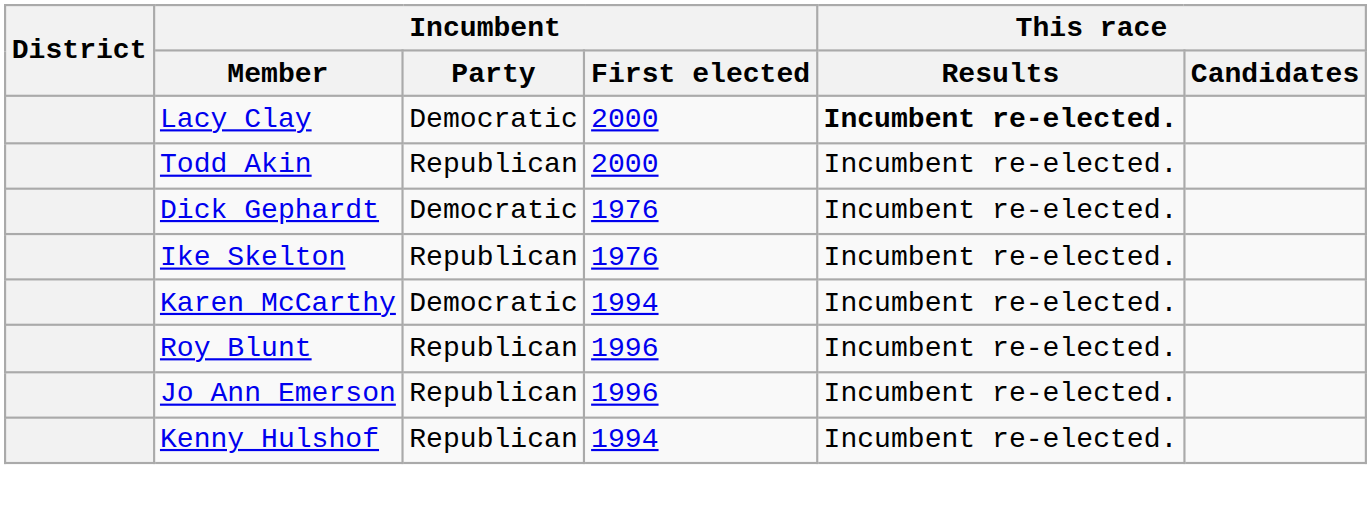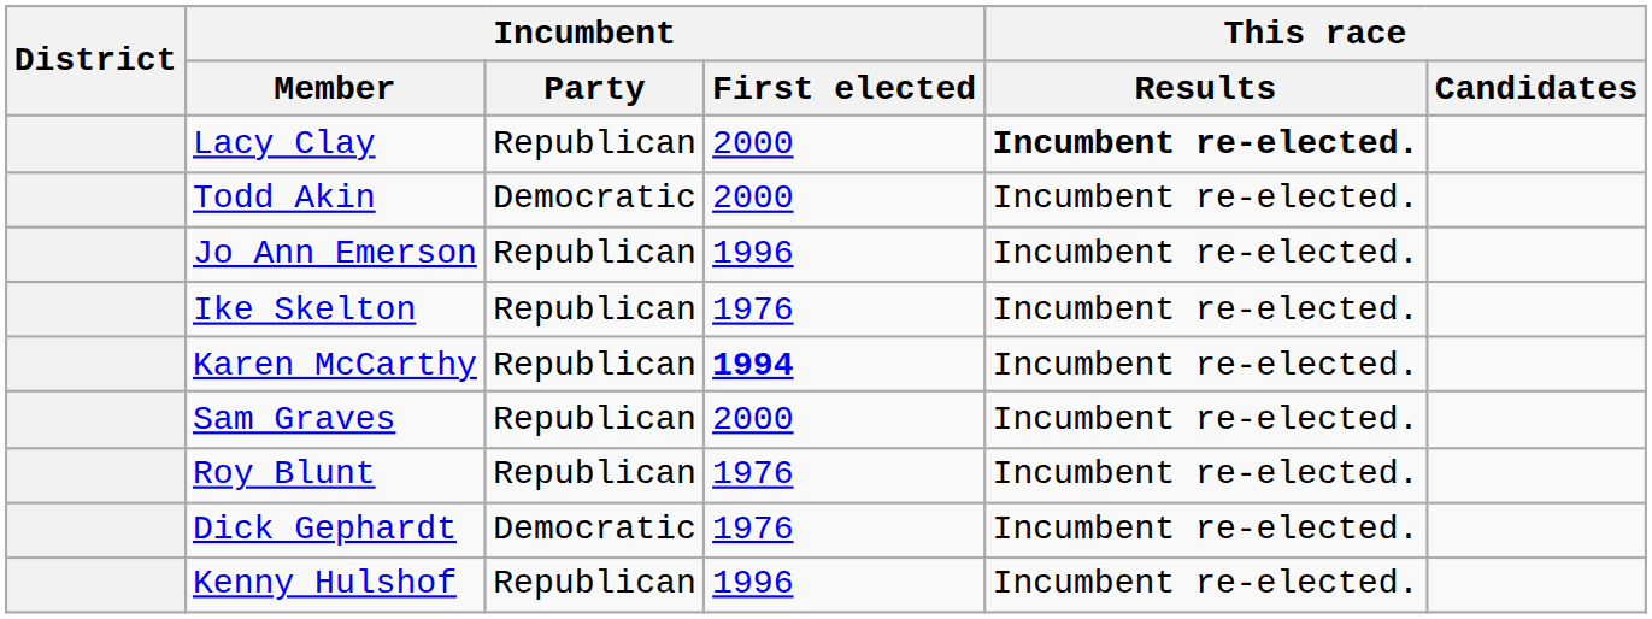Lacy Clay | Incumbent / Party: Democratic -> Republican
Todd Akin | Incumbent / Party: Republican -> Democratic
rows swapped: Dick Gephardt <-> Jo Ann Emerson
Karen McCarthy | Incumbent / Party: Democratic -> Republican
Karen McCarthy | Incumbent / First elected: normal -> bold
+ row: Sam Graves | Republican | 2000 | Incumbent re-elected.
Roy Blunt | Incumbent / First elected: 1996 -> 1976
Kenny Hulshof | Incumbent / First elected: 1994 -> 1996
